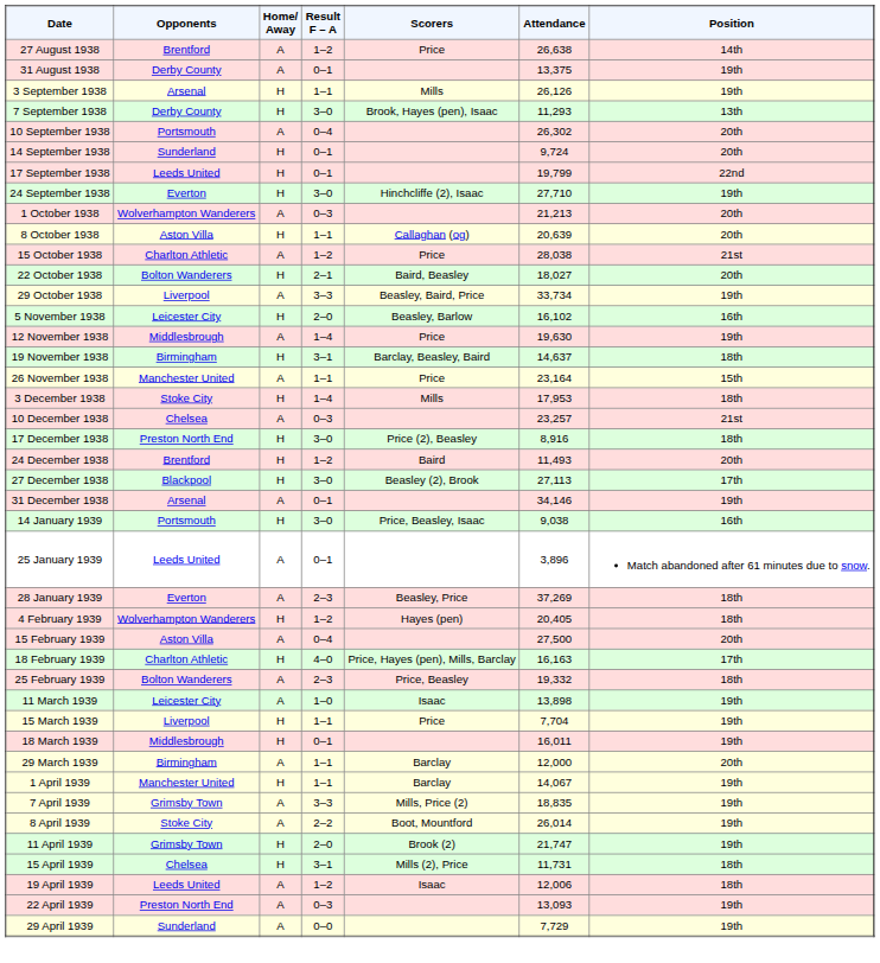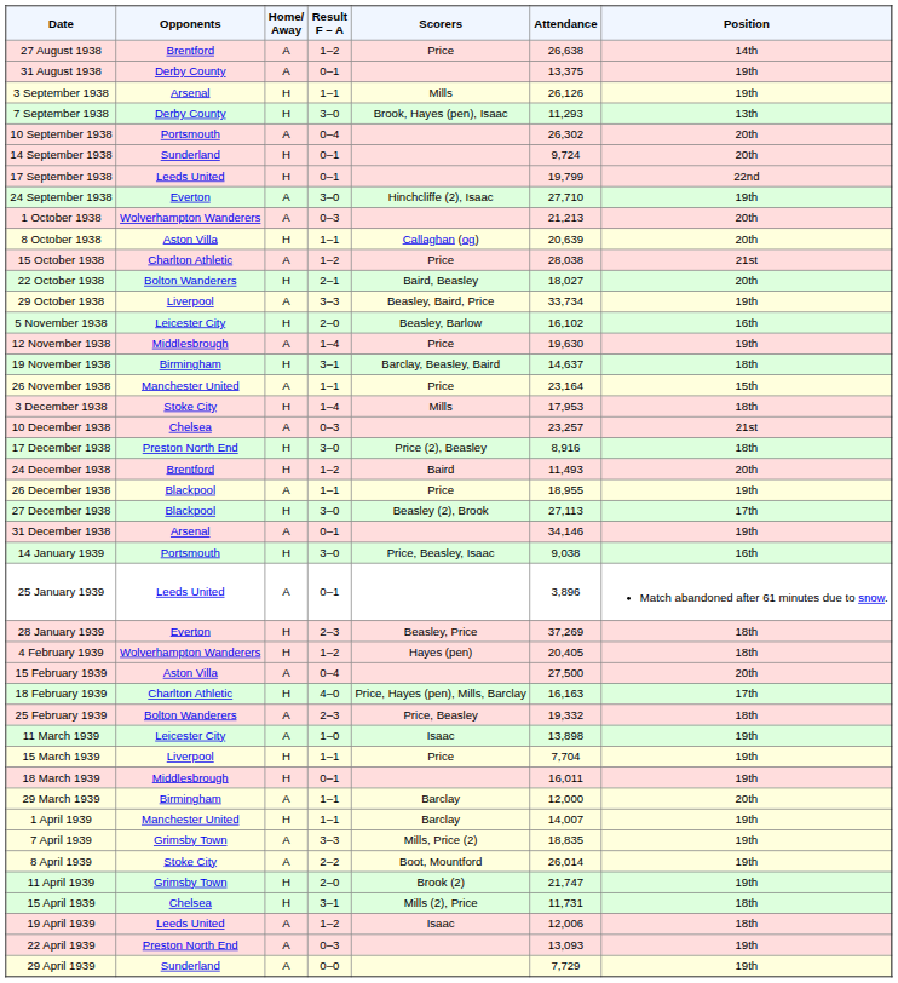24 September 1938 | Home/ Away: H -> A
+ row: 26 December 1938 | Blackpool | A | 1–1 | Price | 18,955 | 19th
28 January 1939 | Home/ Away: A -> H
1 April 1939 | Attendance: 14,067 -> 14,007
